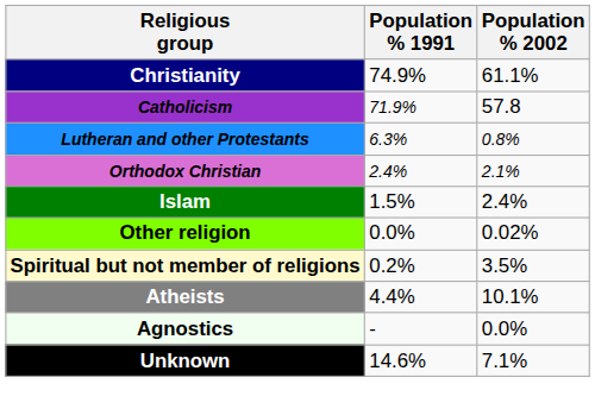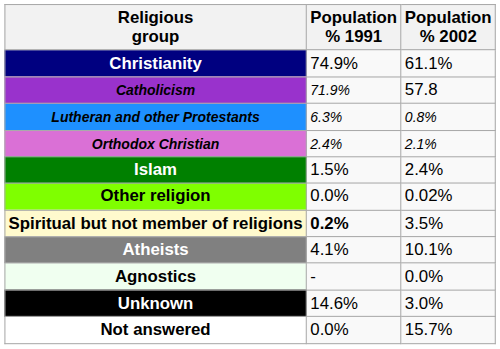Spiritual but not member of religions | Population % 1991: normal -> bold
Atheists | Population % 1991: 4.4% -> 4.1%
Unknown | Population % 2002: 7.1% -> 3.0%
+ row: Not answered | 0.0% | 15.7%
